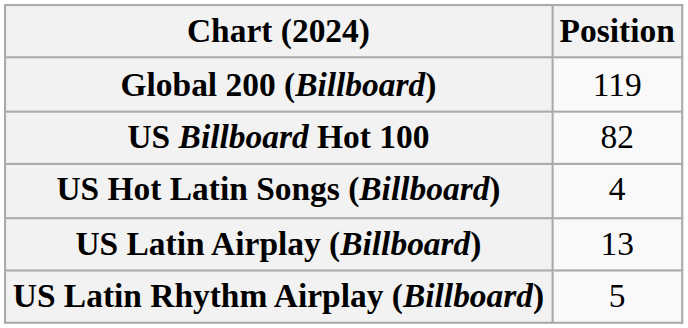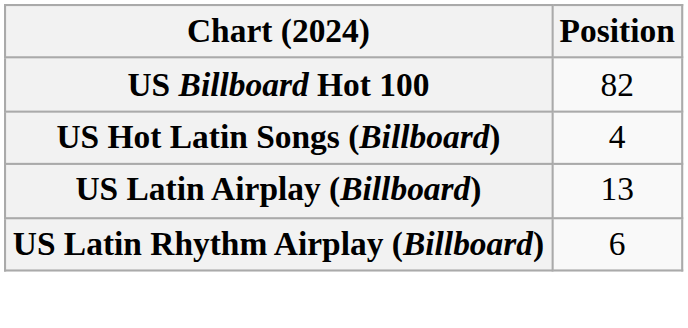- row: Global 200 (Billboard) | 119
US Latin Rhythm Airplay (Billboard) | Position: 5 -> 6
